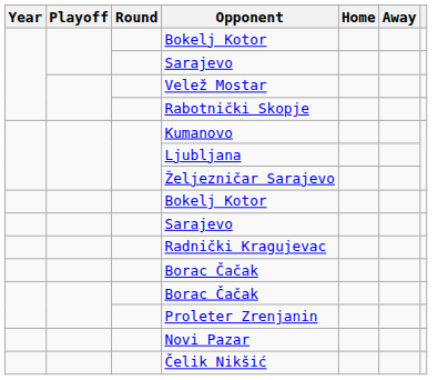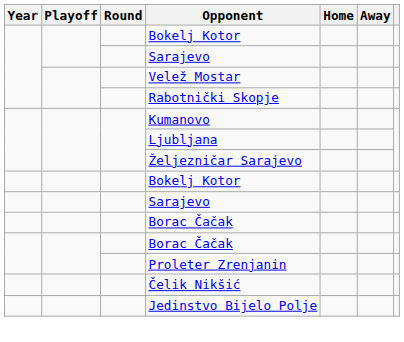- row: Radnički Kragujevac
- row: Novi Pazar
+ row: Jedinstvo Bijelo Polje
